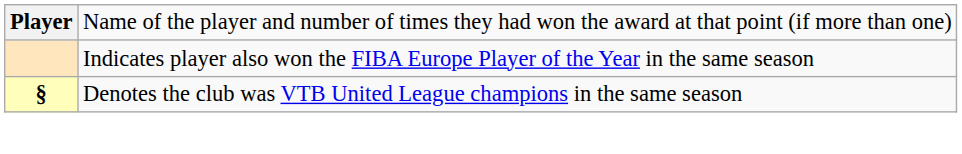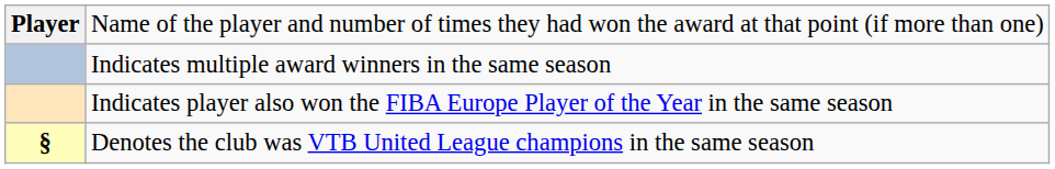+ row: Indicates multiple award winners in the same season
